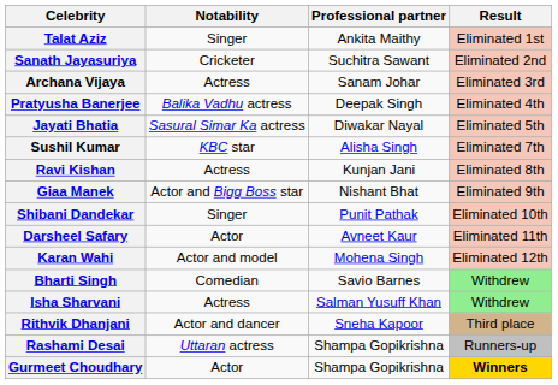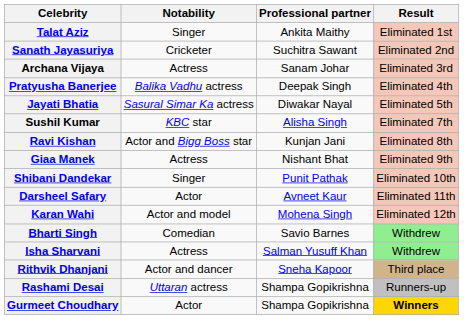Ravi Kishan | Notability: Actress -> Actor and Bigg Boss star
Giaa Manek | Notability: Actor and Bigg Boss star -> Actress
